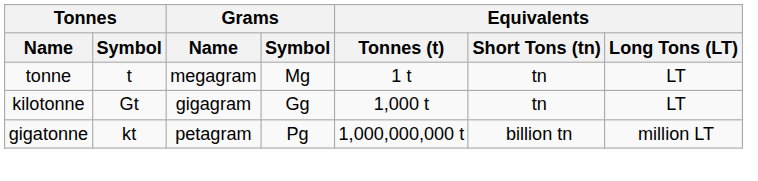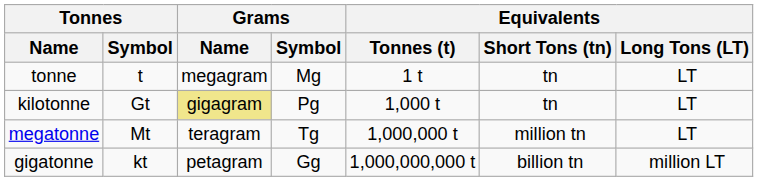kilotonne | Grams / Name: no background -> khaki background
kilotonne | Grams / Symbol: Gg -> Pg
+ row: megatonne | Mt | teragram | Tg | 1,000,000 t | million tn | LT
gigatonne | Grams / Symbol: Pg -> Gg
